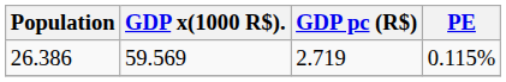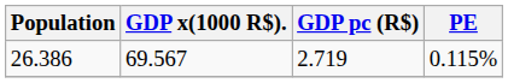26.386 | GDP x(1000 R$).: 59.569 -> 69.567
